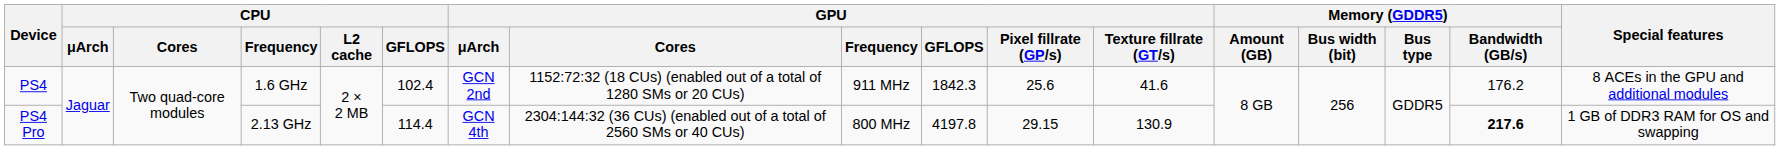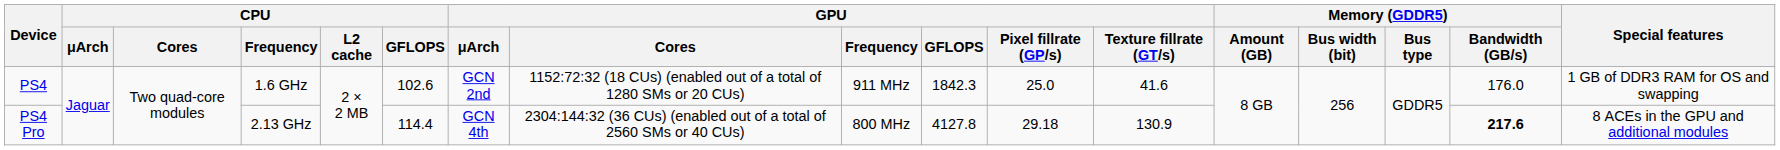PS4 | CPU / GFLOPS: 102.4 -> 102.6
PS4 | GPU / Pixel fillrate (GP/s): 25.6 -> 25.0
PS4 | Memory (GDDR5) / Bandwidth (GB/s): 176.2 -> 176.0
PS4 | Special features: 8 ACEs in the GPU and additional modules -> 1 GB of DDR3 RAM for OS and swapping
PS4 Pro | GPU / GFLOPS: 4197.8 -> 4127.8
PS4 Pro | GPU / Pixel fillrate (GP/s): 29.15 -> 29.18
PS4 Pro | Special features: 1 GB of DDR3 RAM for OS and swapping -> 8 ACEs in the GPU and additional modules
